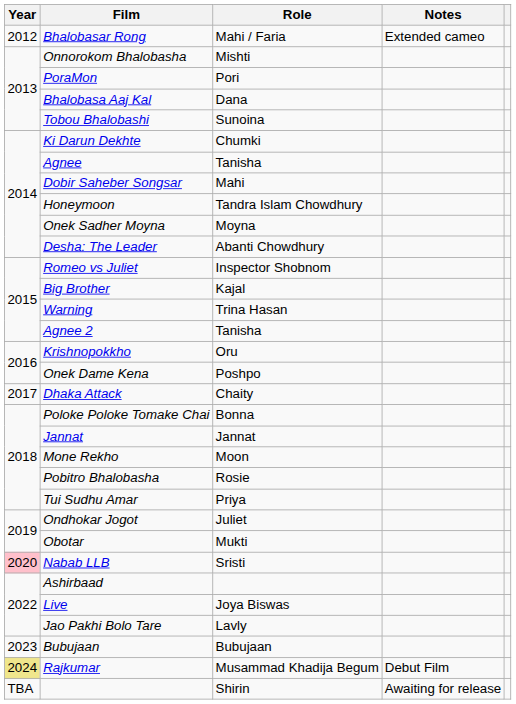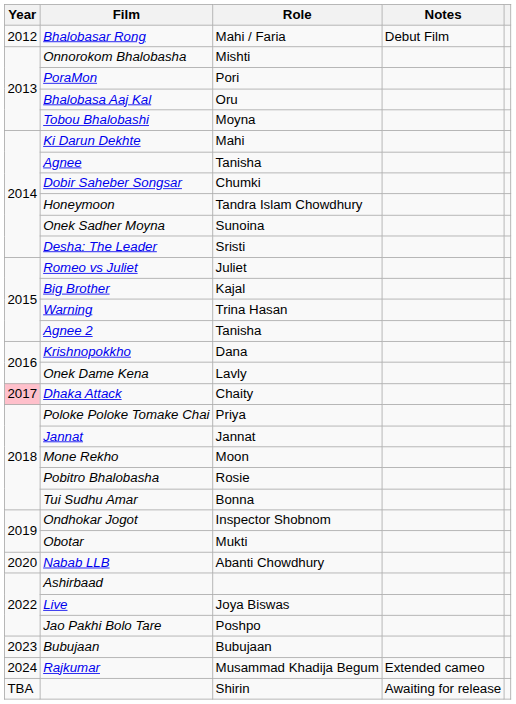Bhalobasar Rong | Notes: Extended cameo -> Debut Film
Bhalobasa Aaj Kal | Role: Dana -> Oru
Tobou Bhalobashi | Role: Sunoina -> Moyna
Ki Darun Dekhte | Role: Chumki -> Mahi
Dobir Saheber Songsar | Role: Mahi -> Chumki
Onek Sadher Moyna | Role: Moyna -> Sunoina
Desha: The Leader | Role: Abanti Chowdhury -> Sristi
Romeo vs Juliet | Role: Inspector Shobnom -> Juliet
Krishnopokkho | Role: Oru -> Dana
Onek Dame Kena | Role: Poshpo -> Lavly
Dhaka Attack | Year: no background -> pink background
Poloke Poloke Tomake Chai | Role: Bonna -> Priya
Tui Sudhu Amar | Role: Priya -> Bonna
Ondhokar Jogot | Role: Juliet -> Inspector Shobnom
Nabab LLB | Year: pink background -> no background
Nabab LLB | Role: Sristi -> Abanti Chowdhury
Jao Pakhi Bolo Tare | Role: Lavly -> Poshpo
Rajkumar | Year: khaki background -> no background
Rajkumar | Notes: Debut Film -> Extended cameo
